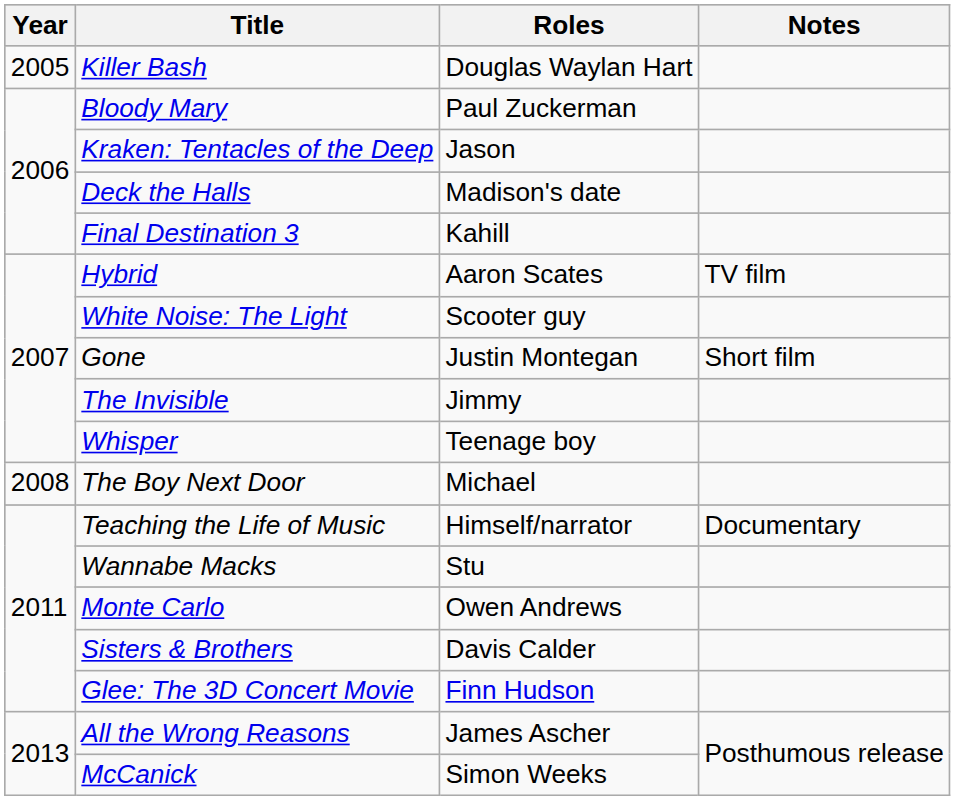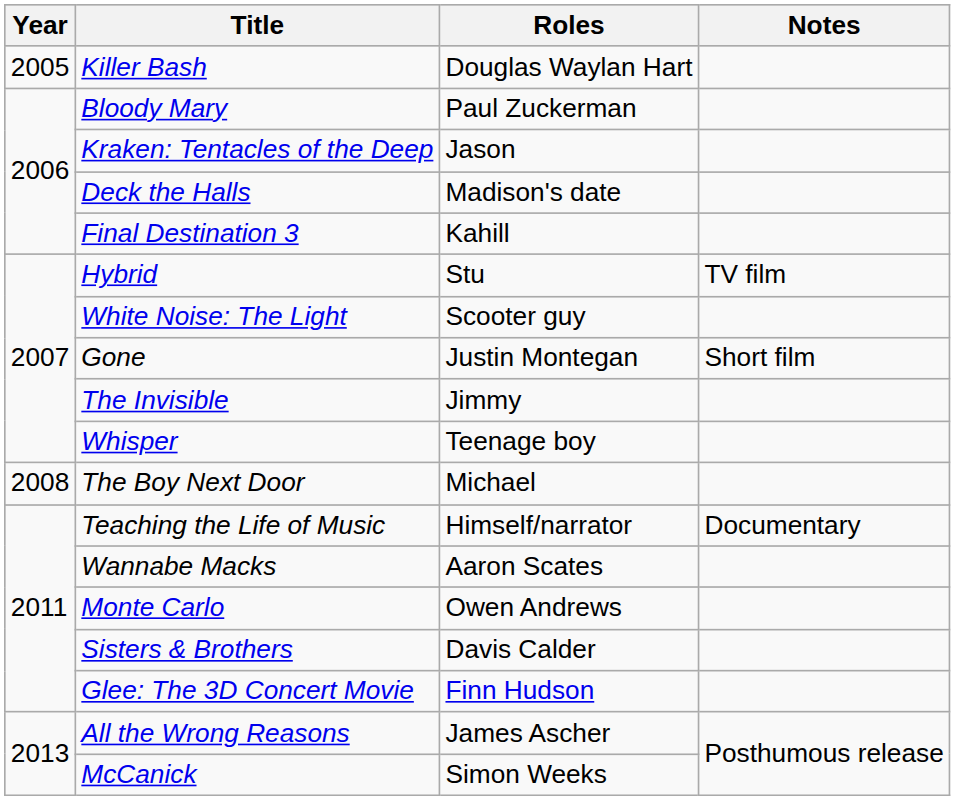Hybrid | Roles: Aaron Scates -> Stu
Wannabe Macks | Roles: Stu -> Aaron Scates
